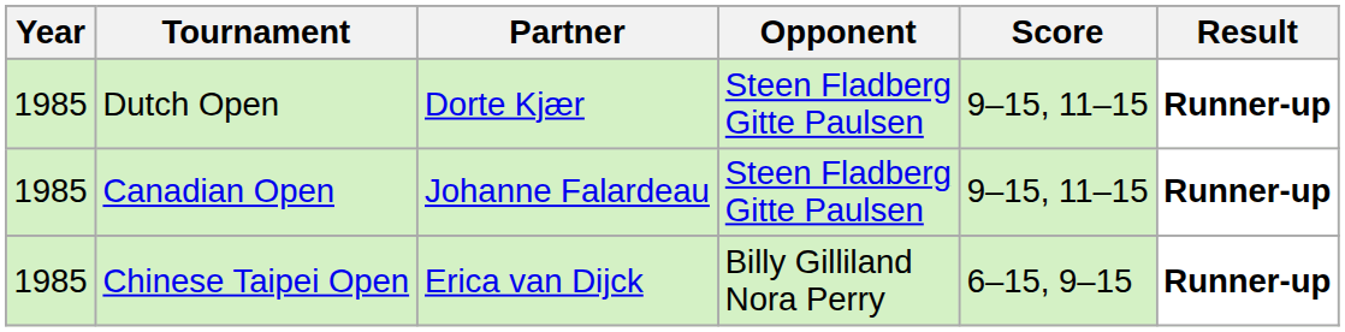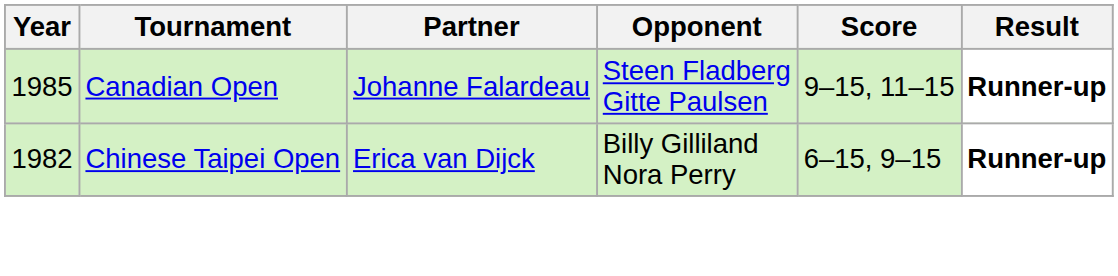- row: 1985 | Dutch Open | Dorte Kjær | Steen Fladberg Gitte Paulsen | 9–15, 11–15 | Runner-up
Chinese Taipei Open | Year: 1985 -> 1982
